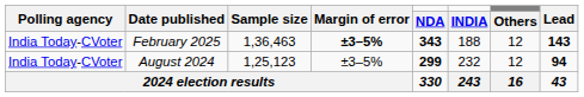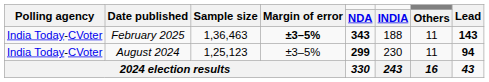February 2025 | Others: 12 -> 11
August 2024 | INDIA: 232 -> 230
August 2024 | Others: 12 -> 11
